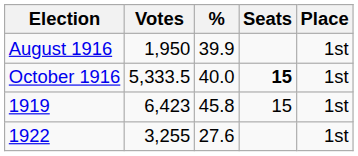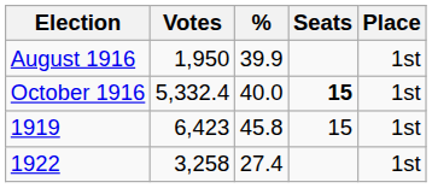October 1916 | Votes: 5,333.5 -> 5,332.4
1922 | Votes: 3,255 -> 3,258
1922 | %: 27.6 -> 27.4
